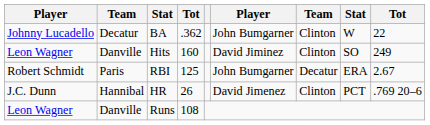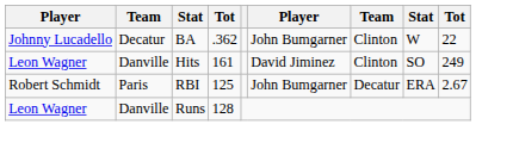Hits | column 4: 160 -> 161
- row: J.C. Dunn | Hannibal | HR | 26 | David Jimenez | Clinton | PCT | .769 20–6
Runs | column 4: 108 -> 128
